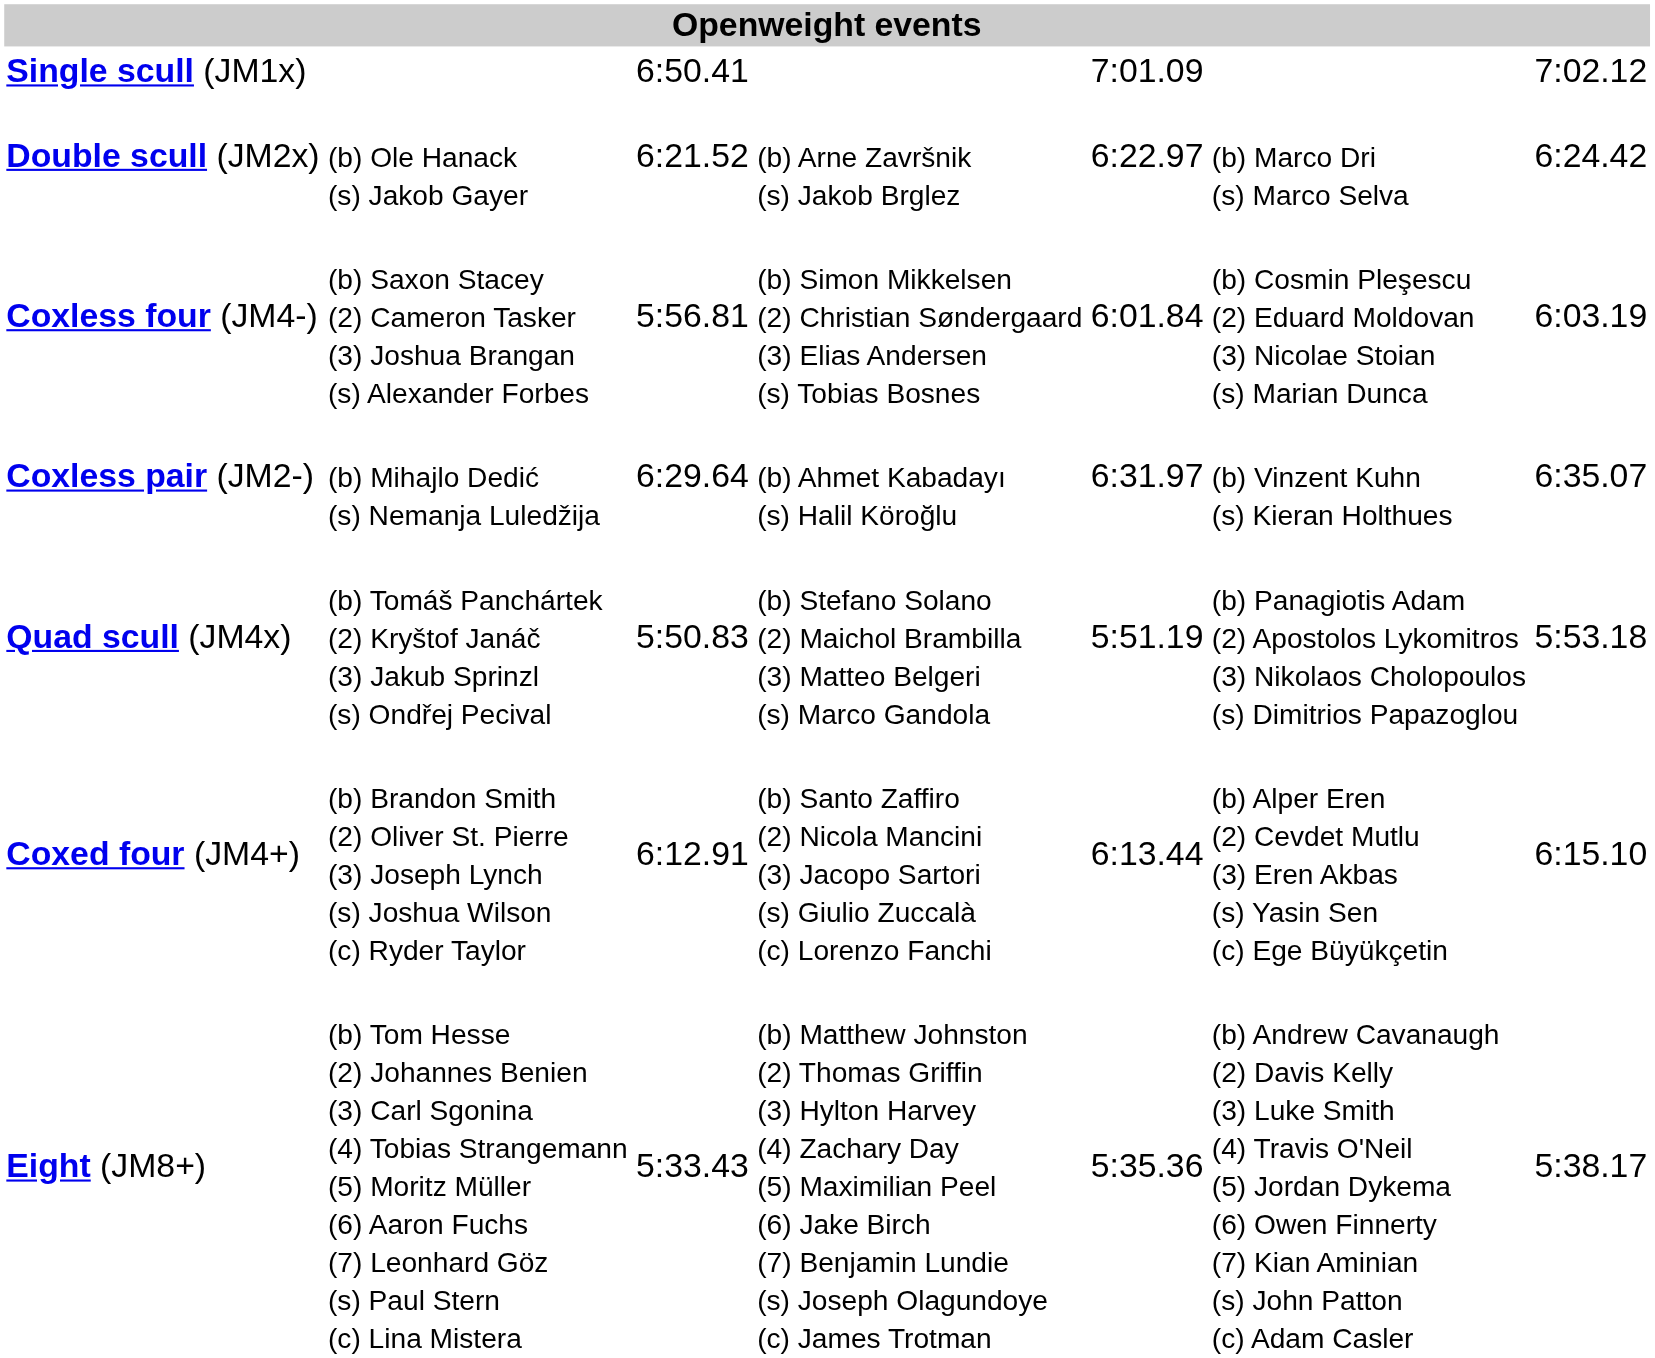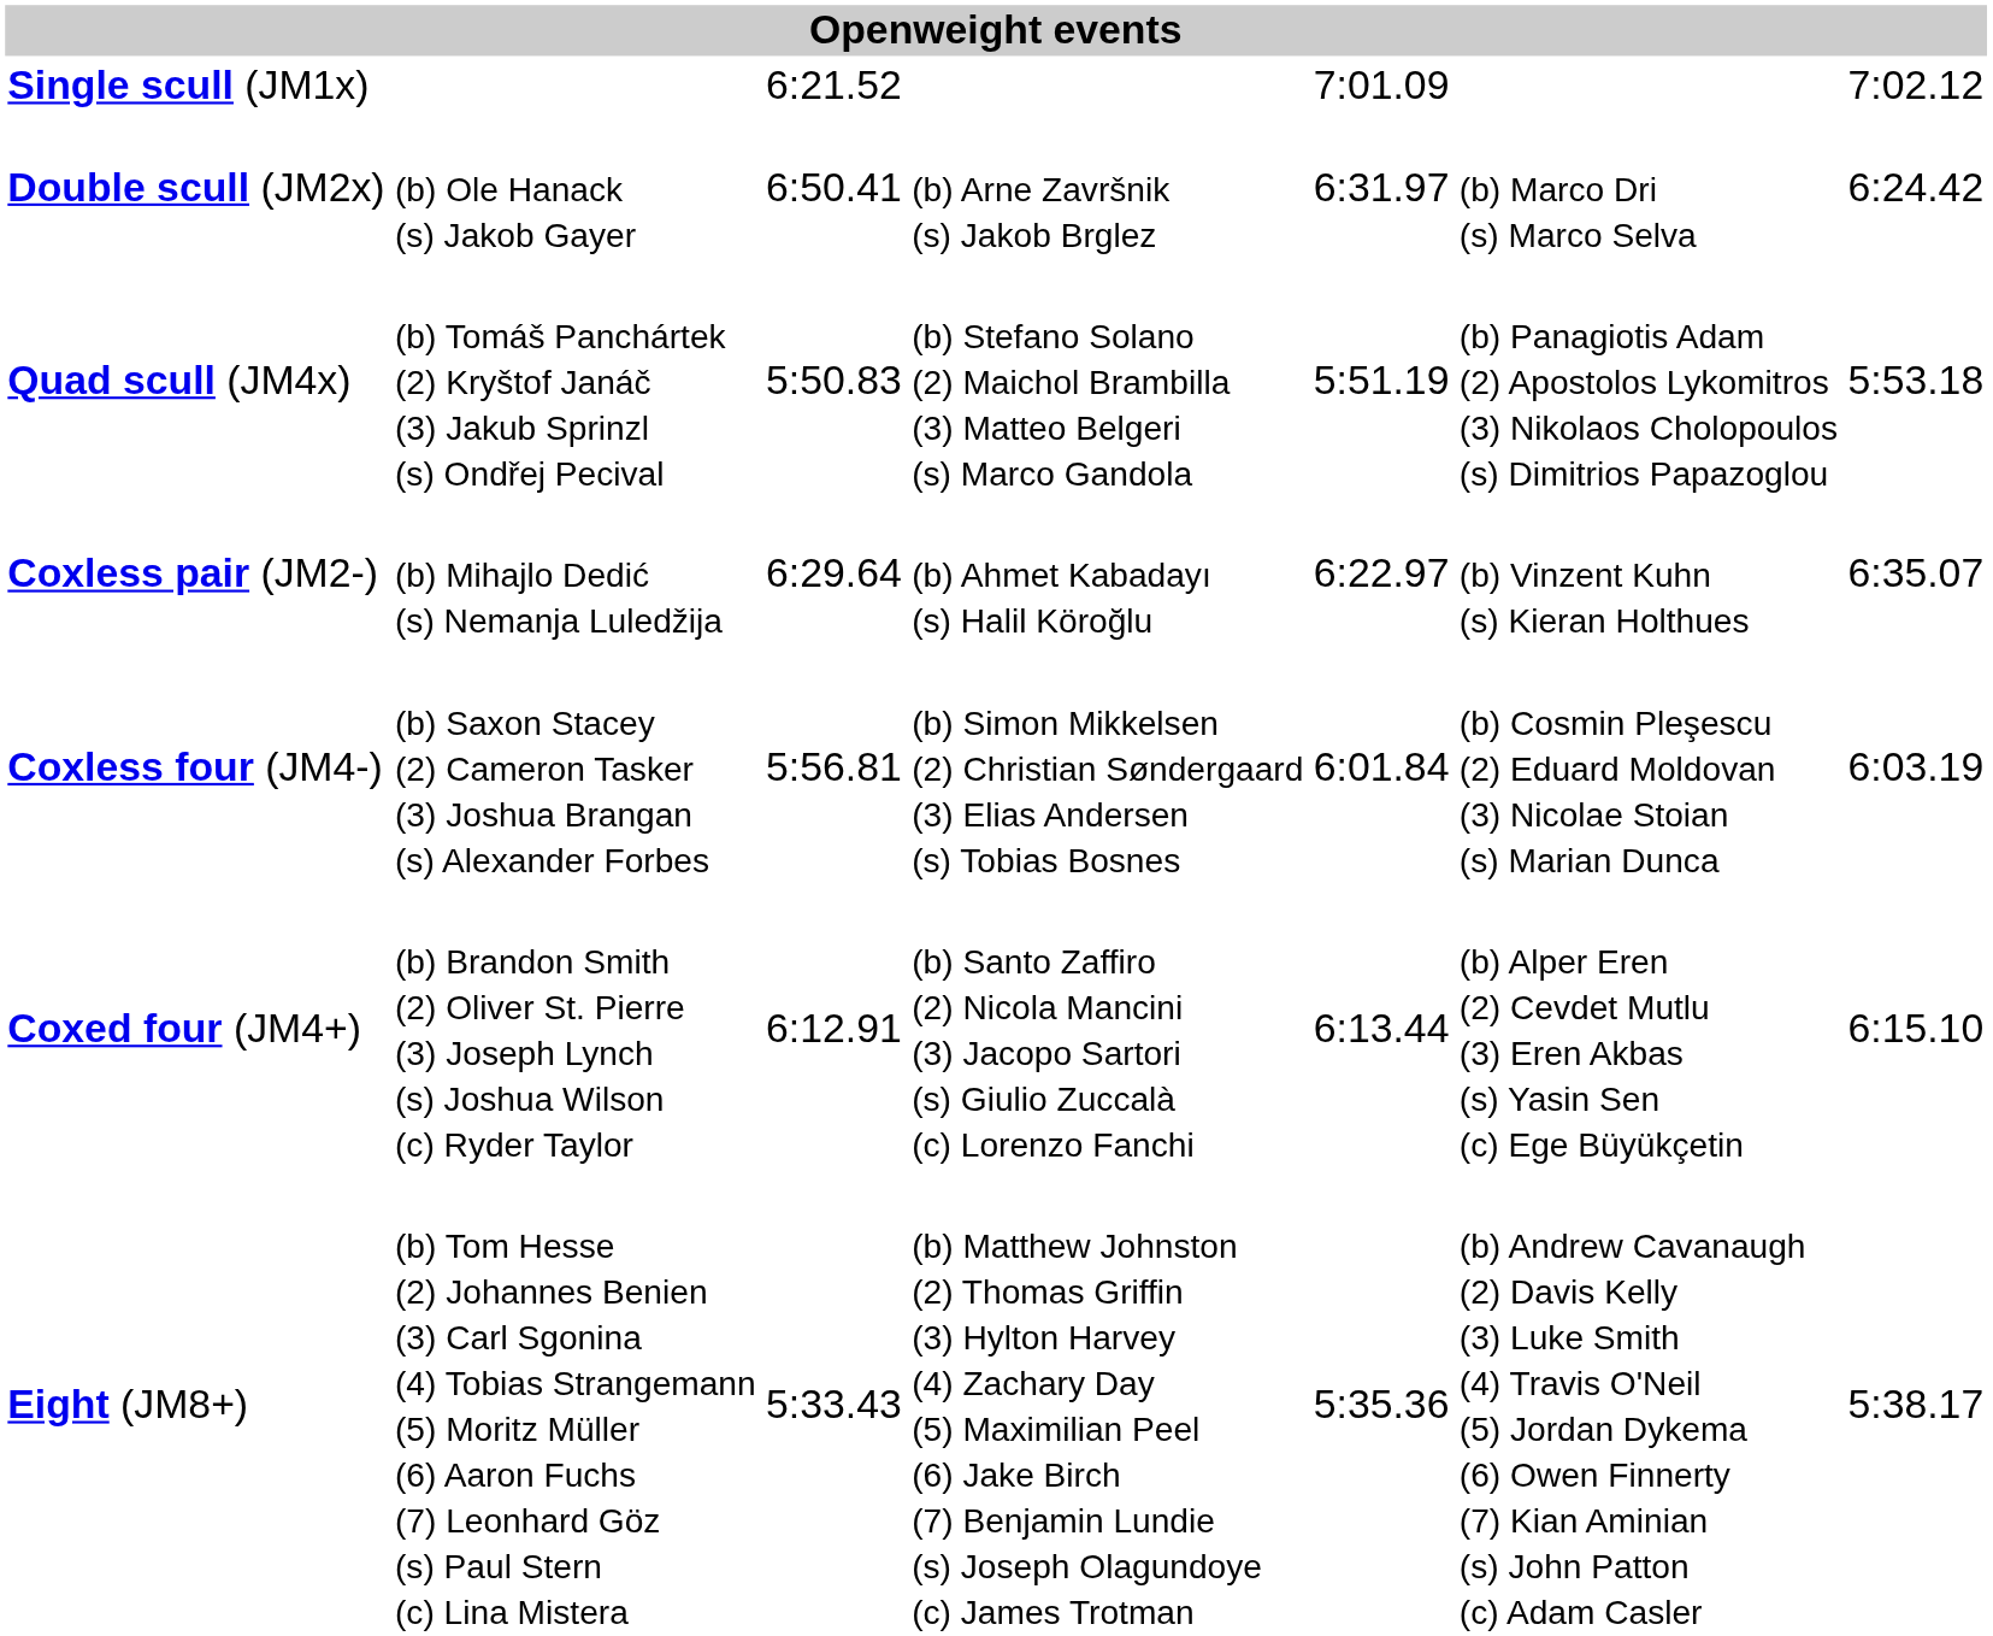Single scull (JM1x) | column 3: 6:50.41 -> 6:21.52
Double scull (JM2x) | column 3: 6:21.52 -> 6:50.41
Double scull (JM2x) | column 5: 6:22.97 -> 6:31.97
rows swapped: Quad scull (JM4x) <-> Coxless four (JM4-)
Coxless pair (JM2-) | column 5: 6:31.97 -> 6:22.97
